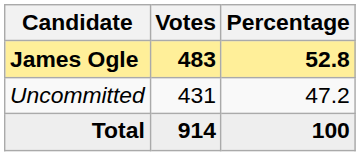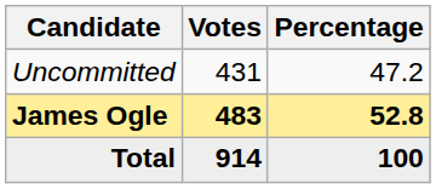rows swapped: James Ogle <-> Uncommitted
